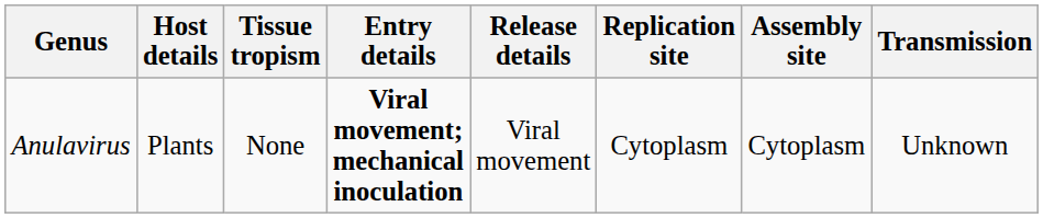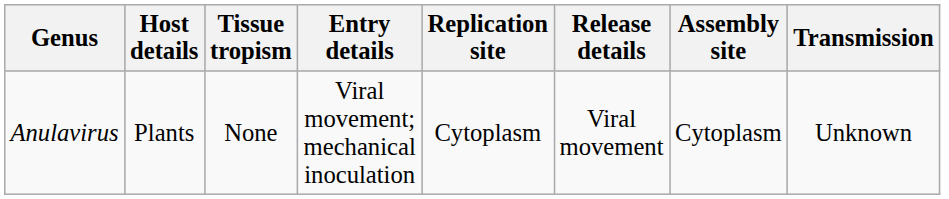columns swapped: Release details <-> Replication site
Anulavirus | Entry details: bold -> normal
